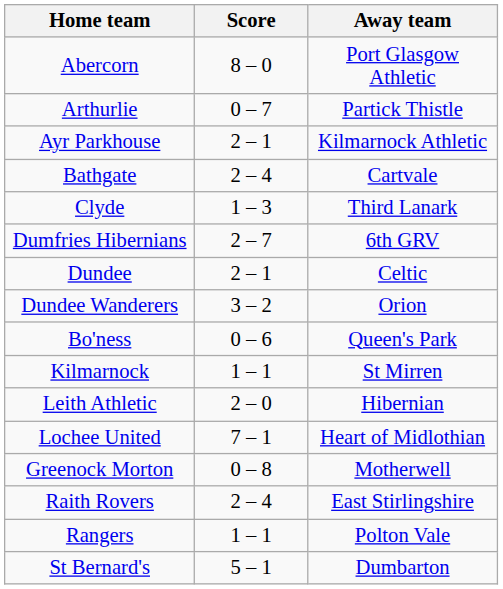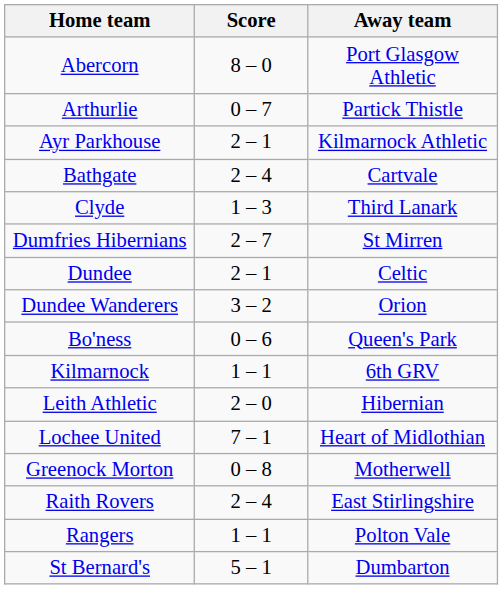Dumfries Hibernians | Away team: 6th GRV -> St Mirren
Kilmarnock | Away team: St Mirren -> 6th GRV
